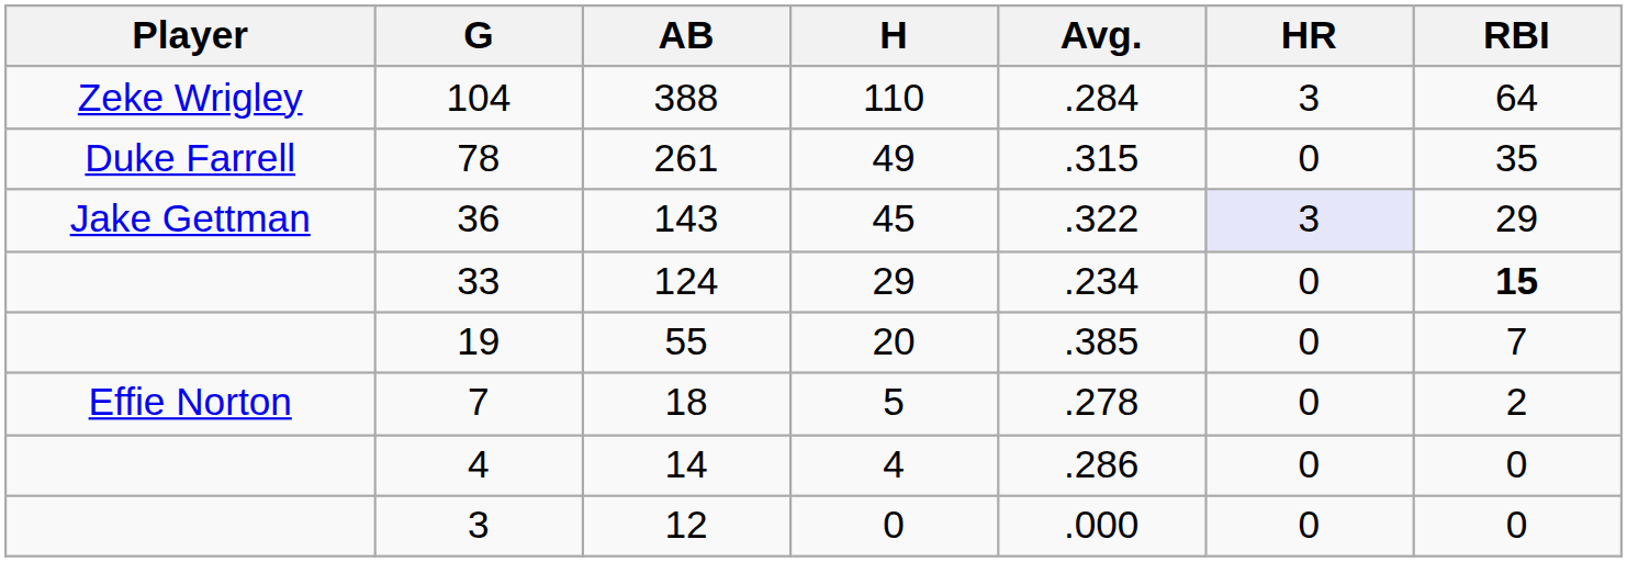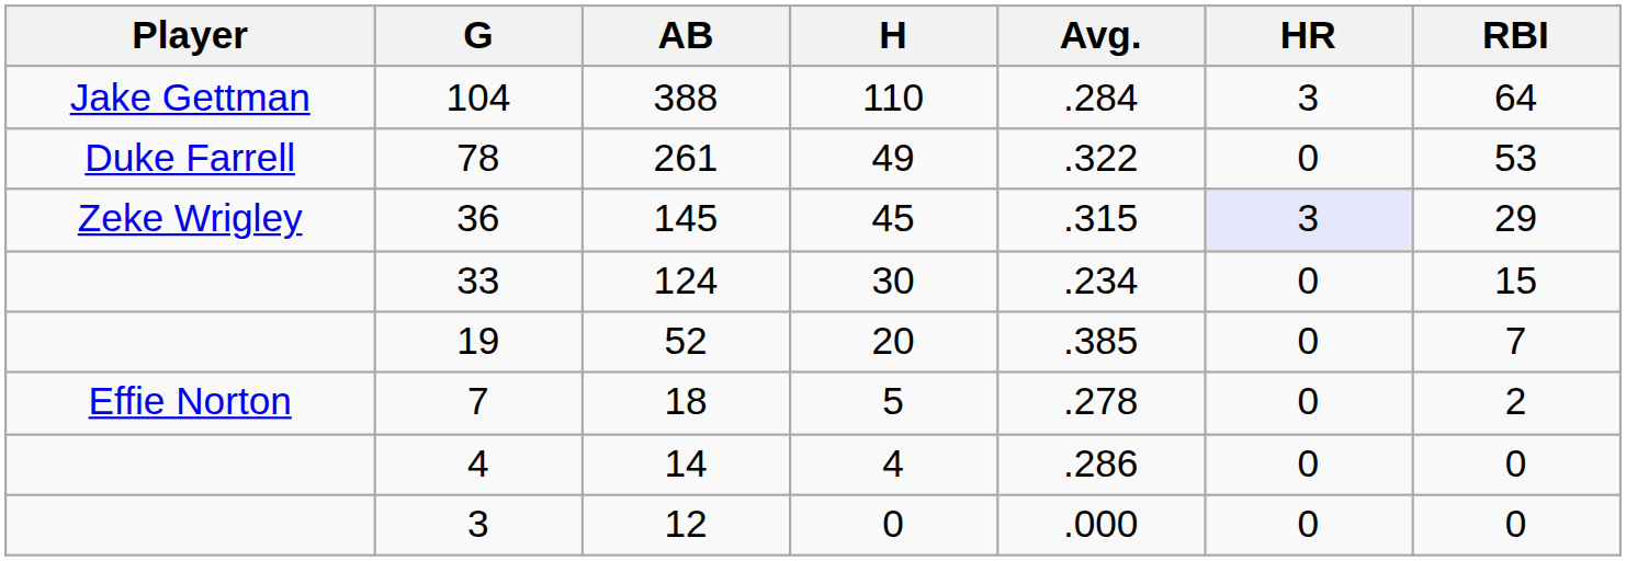104 | Player: Zeke Wrigley -> Jake Gettman
78 | Avg.: .315 -> .322
78 | RBI: 35 -> 53
36 | Player: Jake Gettman -> Zeke Wrigley
36 | AB: 143 -> 145
36 | Avg.: .322 -> .315
33 | H: 29 -> 30
33 | RBI: bold -> normal
19 | AB: 55 -> 52
